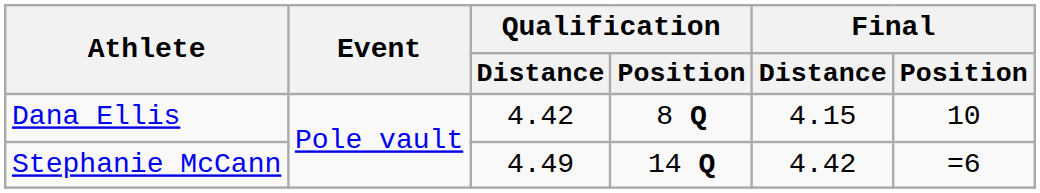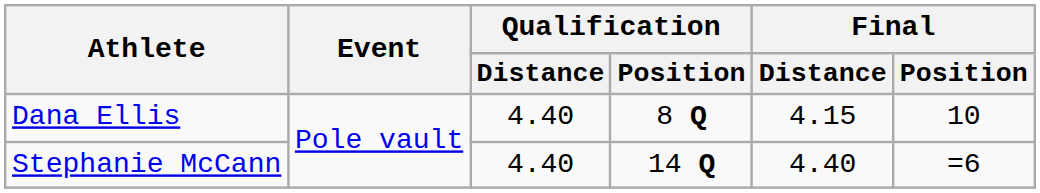Dana Ellis | Qualification / Distance: 4.42 -> 4.40
Stephanie McCann | Qualification / Distance: 4.49 -> 4.40
Stephanie McCann | Final / Distance: 4.42 -> 4.40
